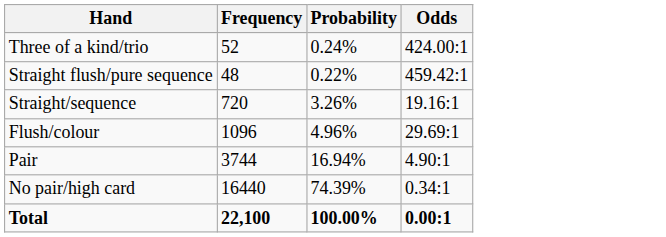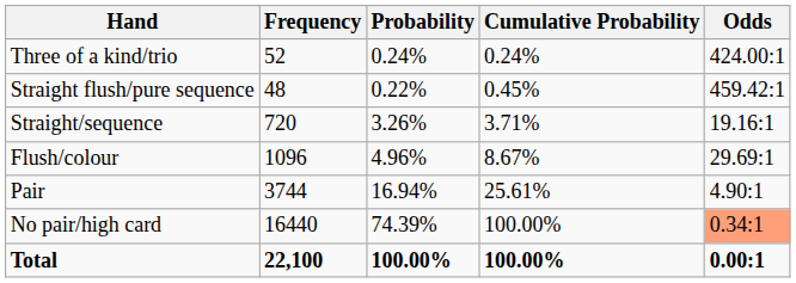+ column: Cumulative Probability | 0.24% | 0.45% | 3.71% | 8.67% | 25.61% | 100.00% | 100.00%
No pair/high card | Odds: no background -> lightsalmon background
